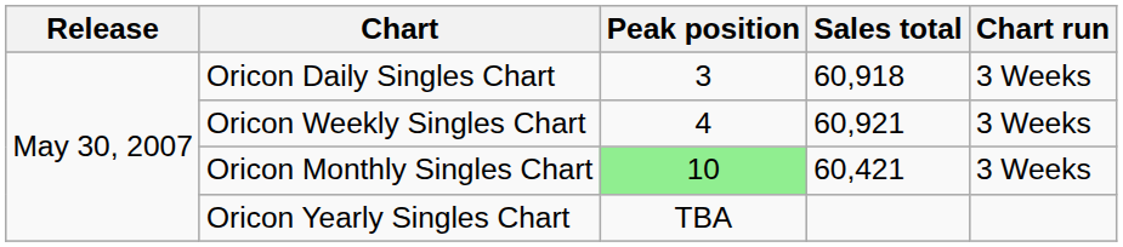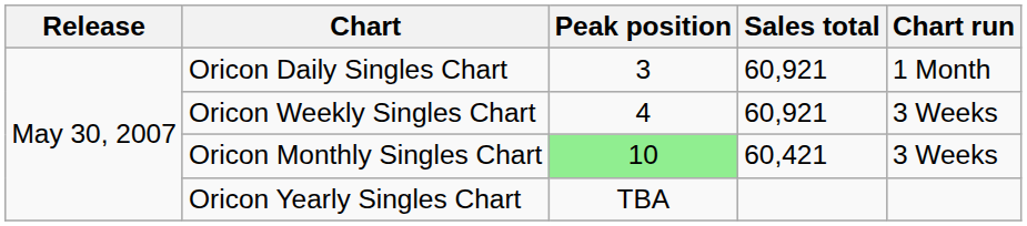Oricon Daily Singles Chart | Sales total: 60,918 -> 60,921
Oricon Daily Singles Chart | Chart run: 3 Weeks -> 1 Month
